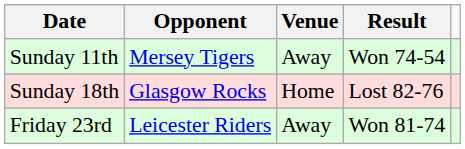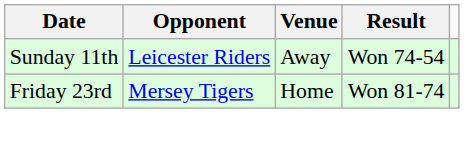Sunday 11th | Opponent: Mersey Tigers -> Leicester Riders
- row: Sunday 18th | Glasgow Rocks | Home | Lost 82-76
Friday 23rd | Opponent: Leicester Riders -> Mersey Tigers
Friday 23rd | Venue: Away -> Home
